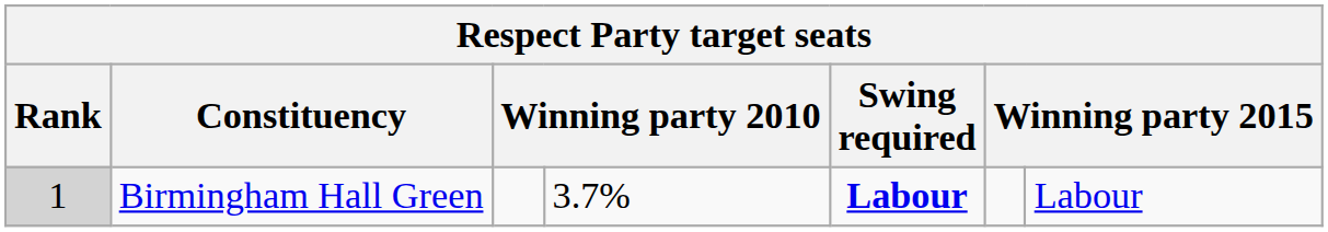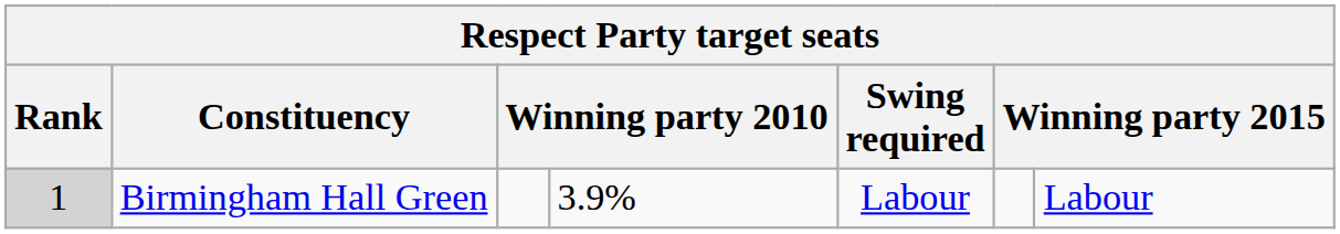Birmingham Hall Green | column 4: 3.7% -> 3.9%
Birmingham Hall Green | Swing required: bold -> normal
